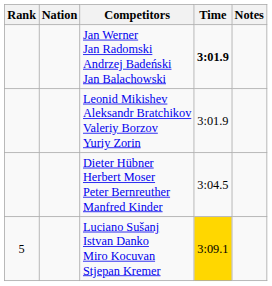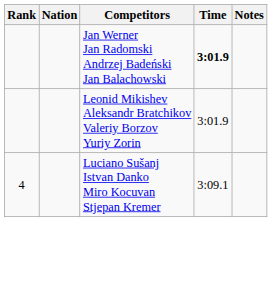- row: Dieter Hübner Herbert Moser Peter Bernreuther Manfred Kinder | 3:04.5
Luciano Sušanj Istvan Danko Miro Kocuvan Stjepan Kremer | Rank: 5 -> 4
Luciano Sušanj Istvan Danko Miro Kocuvan Stjepan Kremer | Time: gold background -> no background
